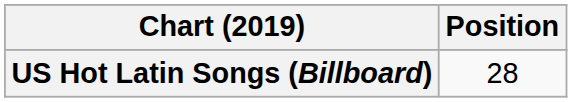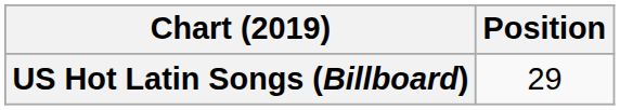US Hot Latin Songs (Billboard) | Position: 28 -> 29
